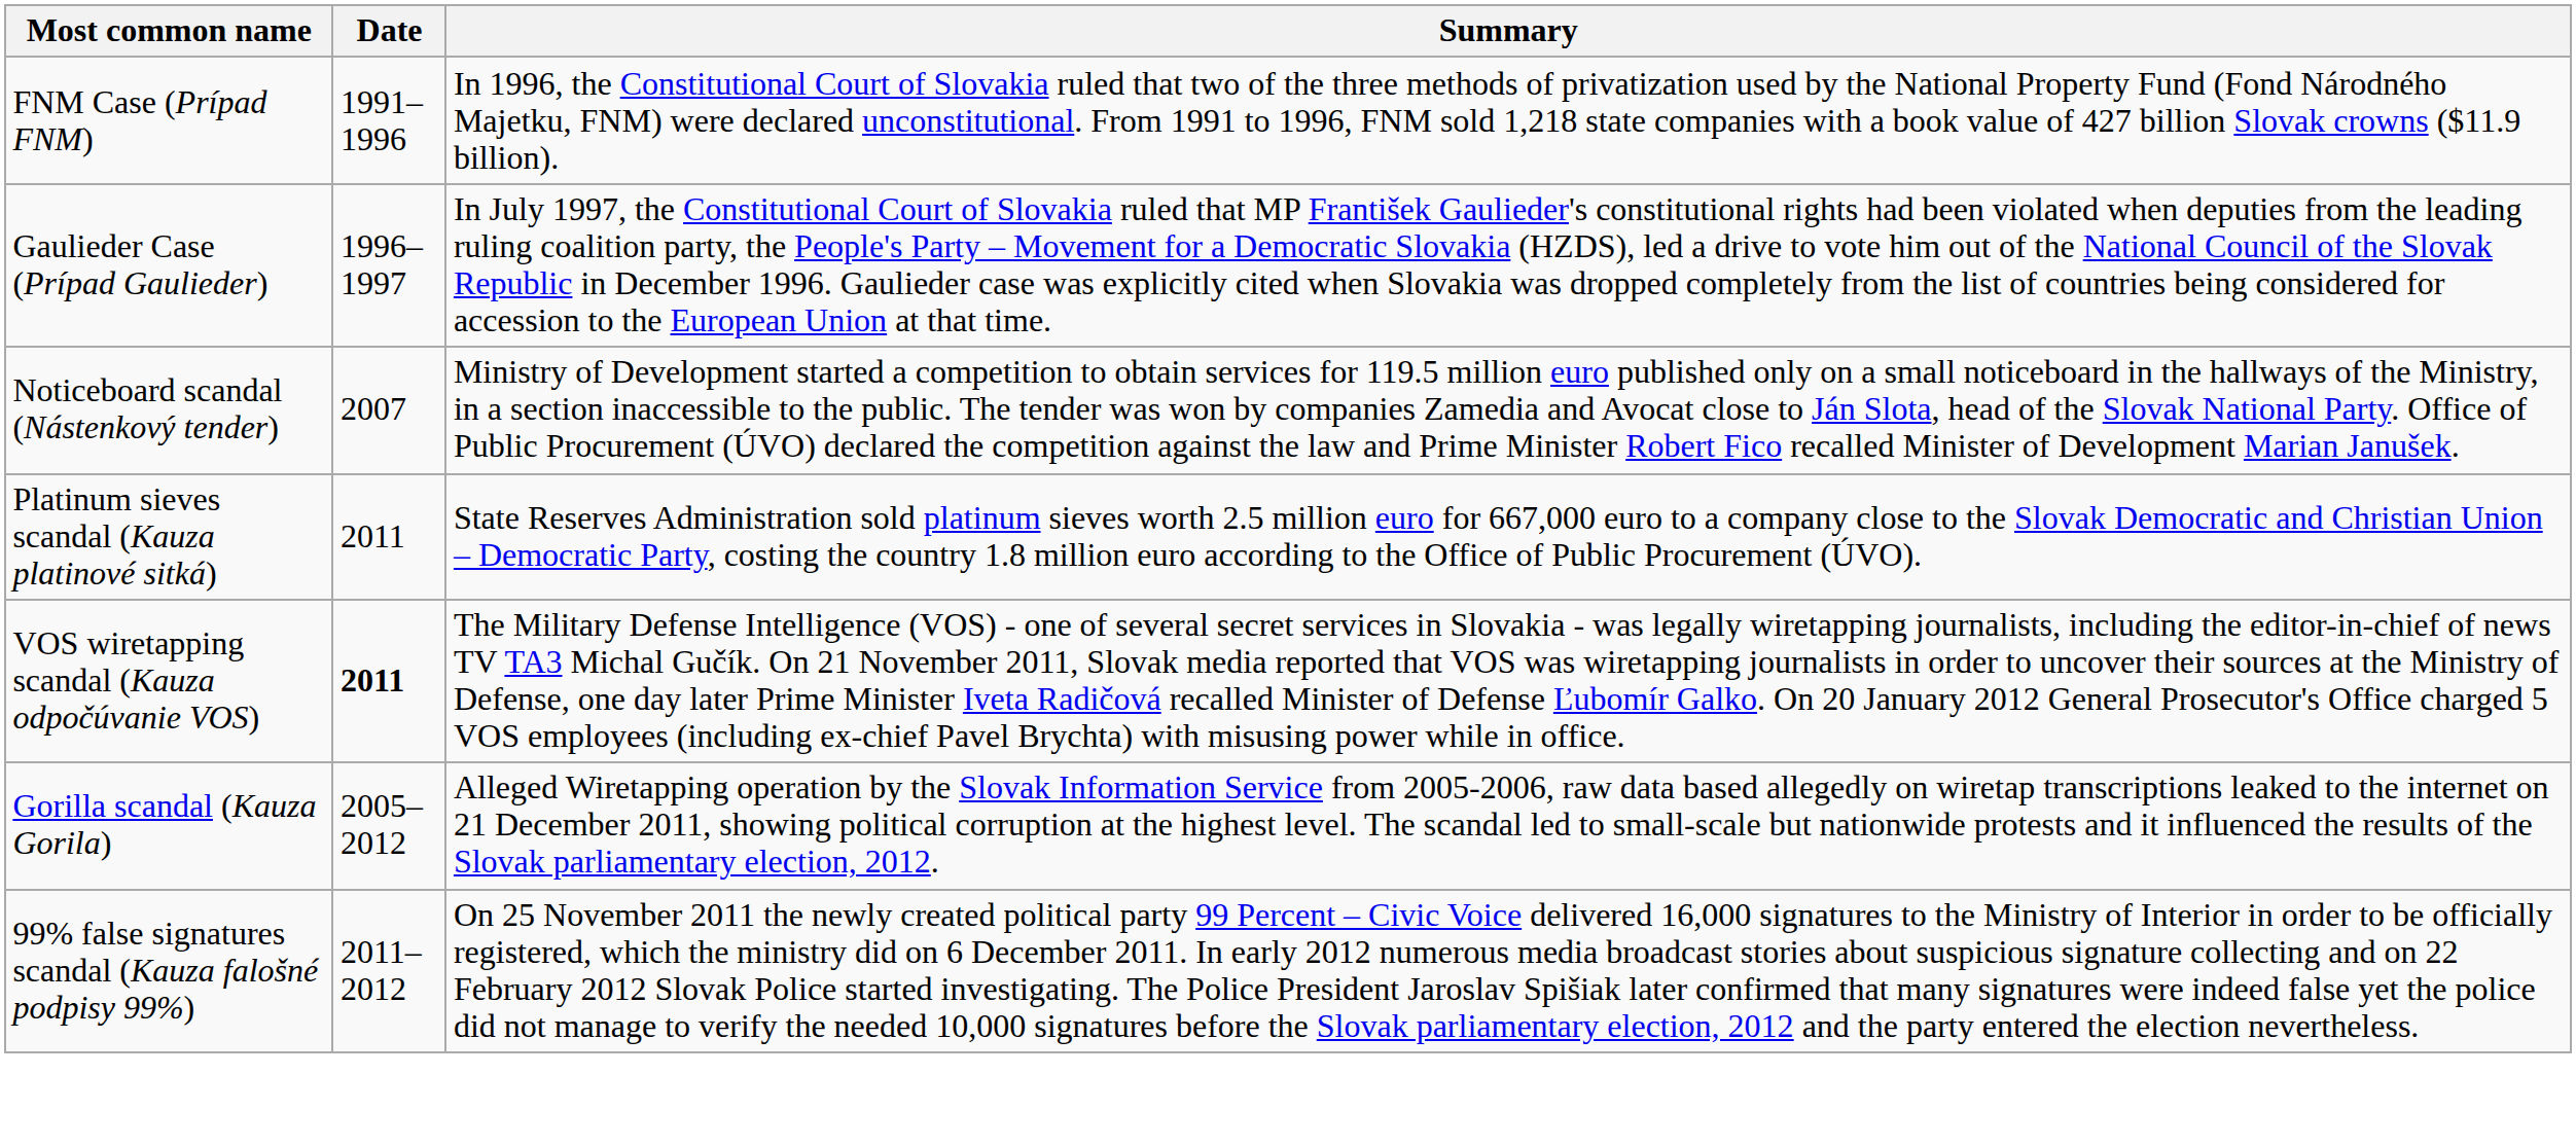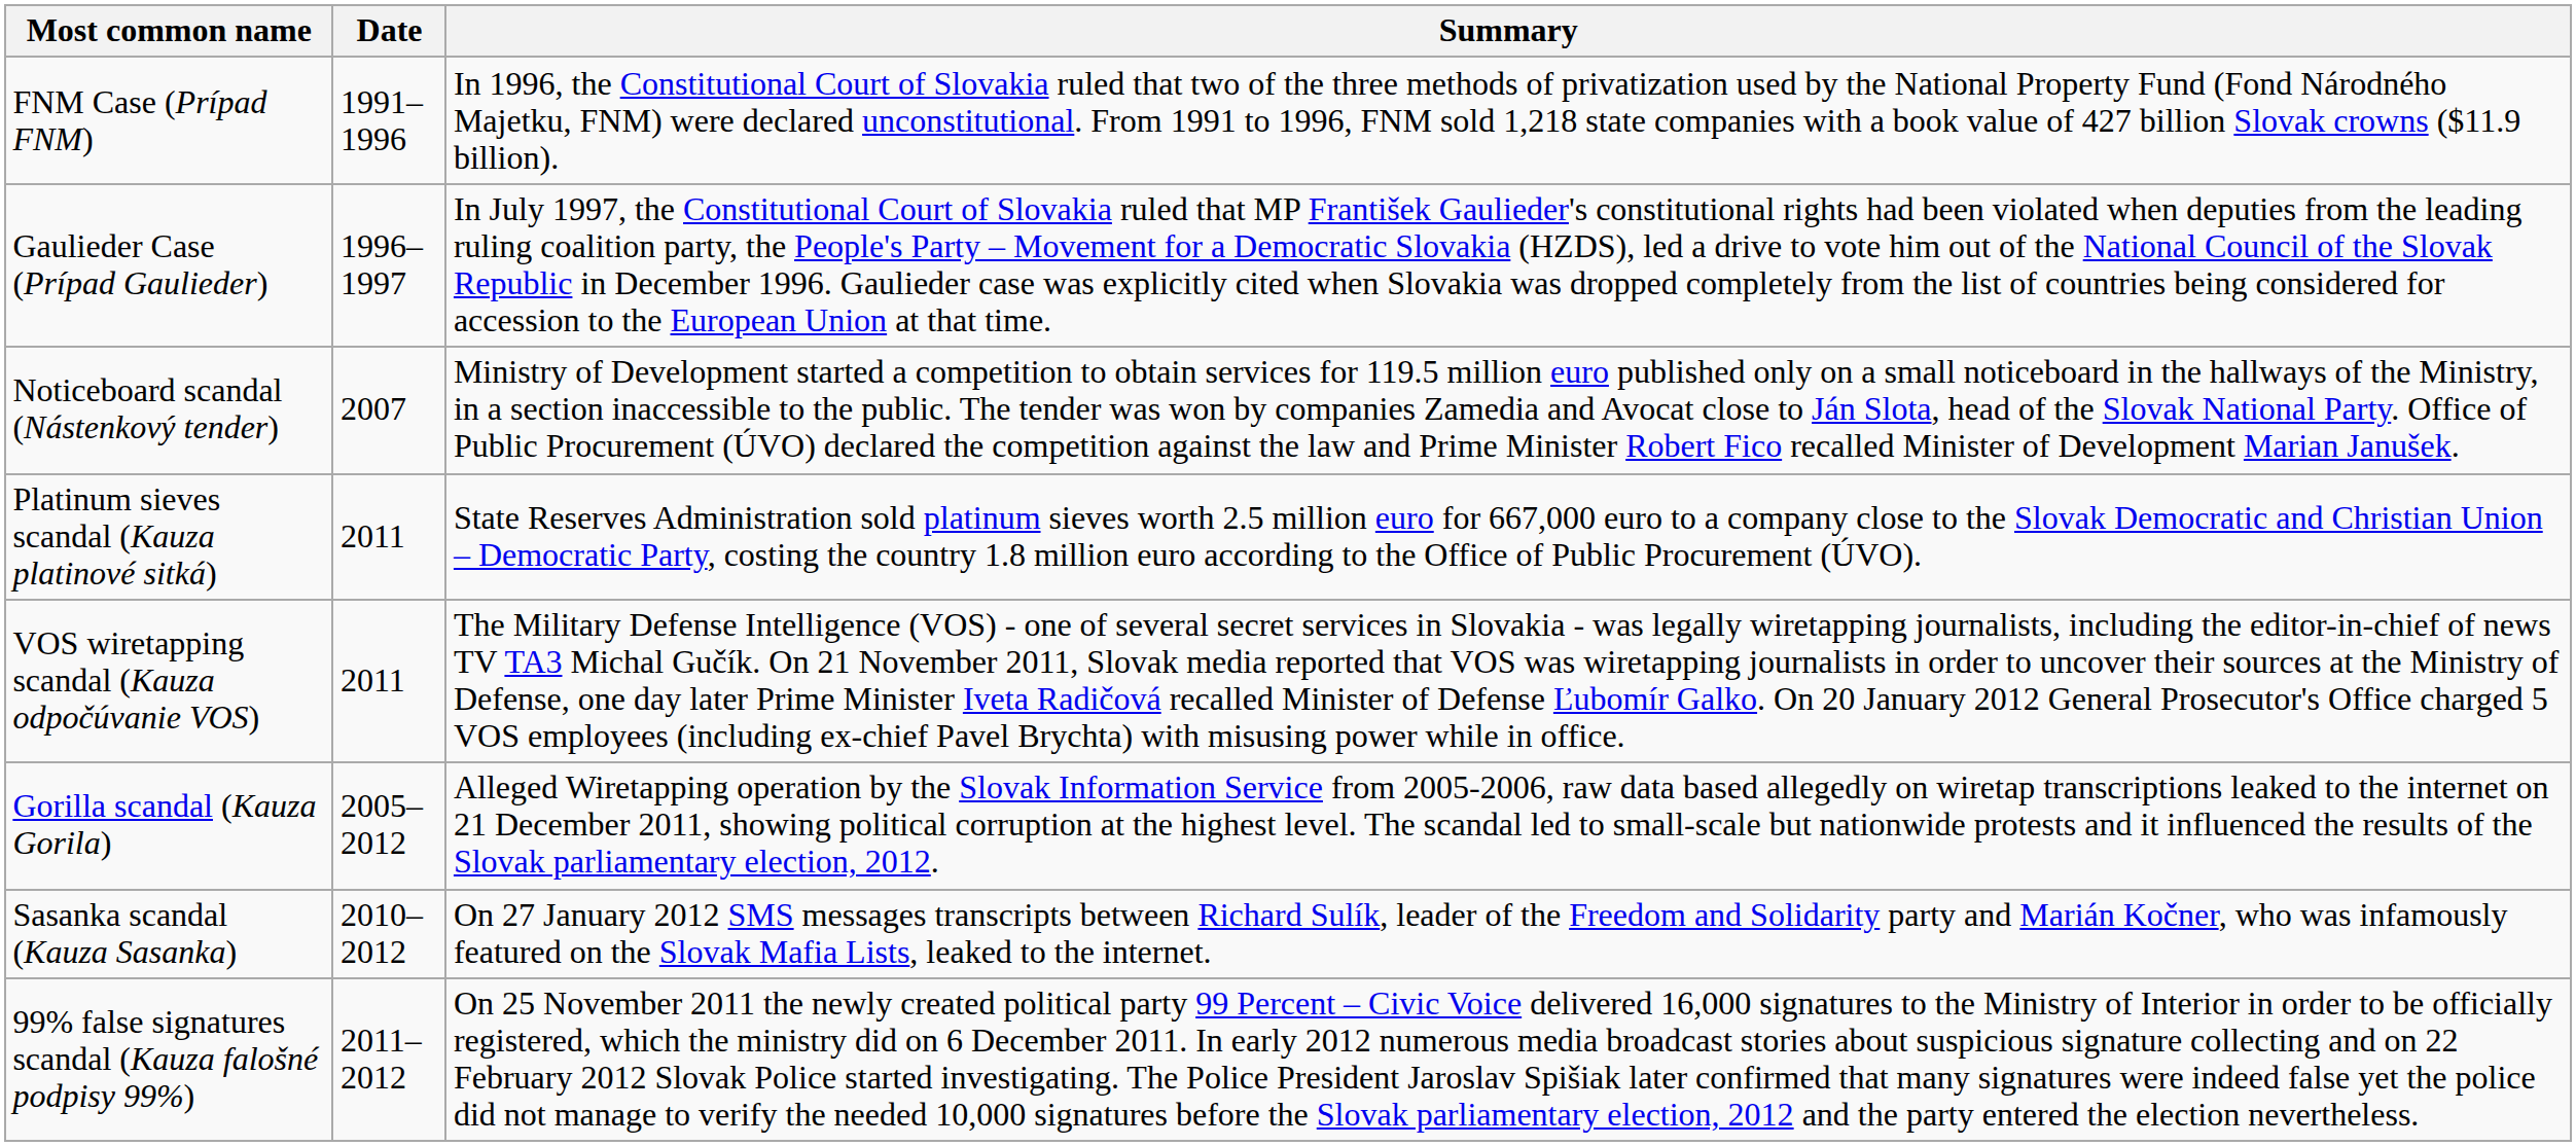VOS wiretapping scandal (Kauza odpočúvanie VOS) | Date: bold -> normal
+ row: Sasanka scandal (Kauza Sasanka) | 2010–2012 | On 27 January 2012 SMS messages transcripts between Richard Sulík, leader of the Freedom and Solidarity party and Marián Kočner, who was infamously featured on the Slovak Mafia Lists, leaked to the internet.
